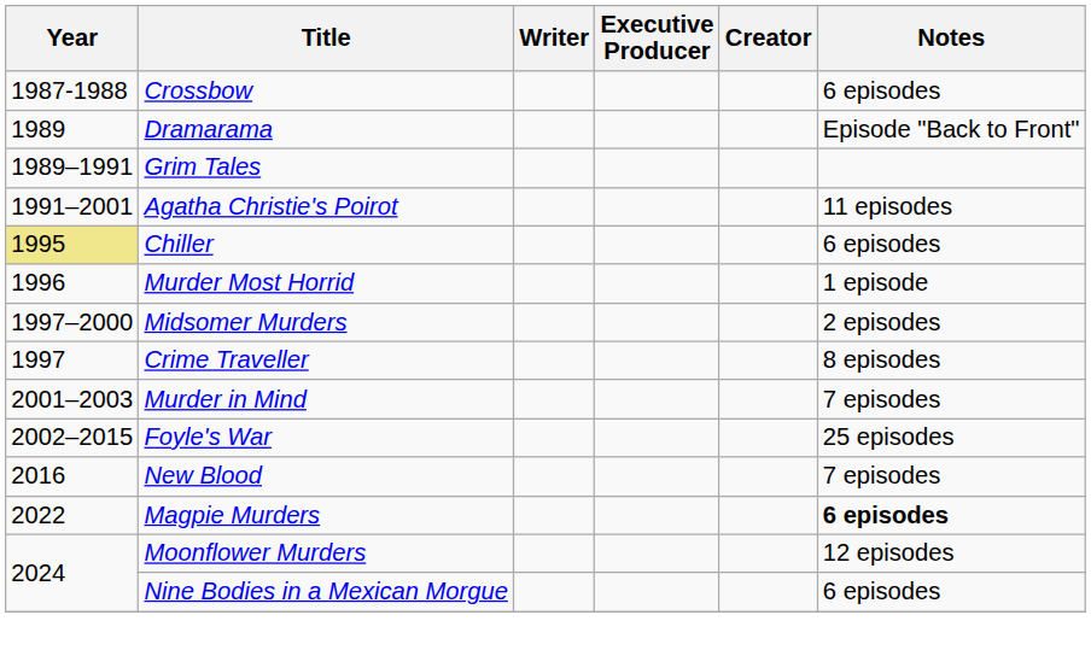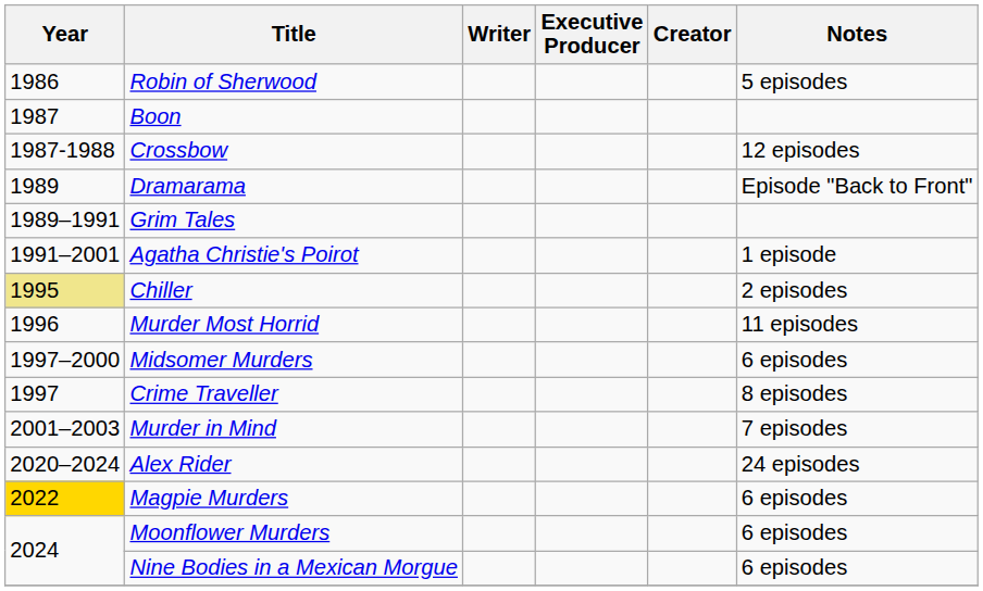+ row: 1986 | Robin of Sherwood | 5 episodes
+ row: 1987 | Boon
Crossbow | Notes: 6 episodes -> 12 episodes
Agatha Christie's Poirot | Notes: 11 episodes -> 1 episode
Chiller | Notes: 6 episodes -> 2 episodes
Murder Most Horrid | Notes: 1 episode -> 11 episodes
Midsomer Murders | Notes: 2 episodes -> 6 episodes
- row: 2002–2015 | Foyle's War | 25 episodes
- row: 2016 | New Blood | 7 episodes
+ row: 2020–2024 | Alex Rider | 24 episodes
Magpie Murders | Year: no background -> gold background
Magpie Murders | Notes: bold -> normal
Moonflower Murders | Notes: 12 episodes -> 6 episodes
